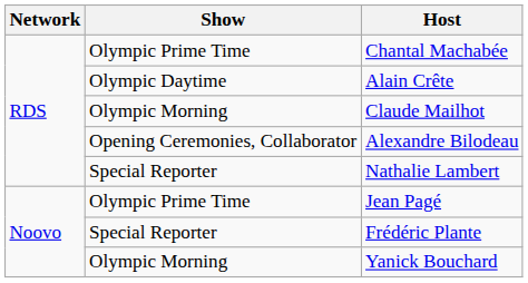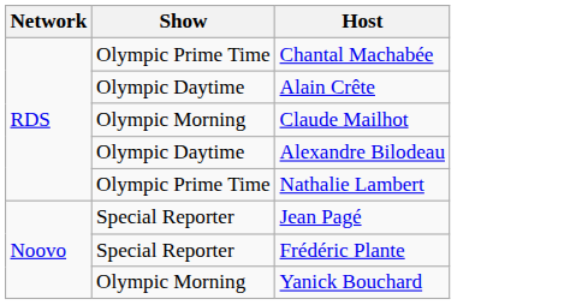Alexandre Bilodeau | Show: Opening Ceremonies, Collaborator -> Olympic Daytime
Nathalie Lambert | Show: Special Reporter -> Olympic Prime Time
Jean Pagé | Show: Olympic Prime Time -> Special Reporter
